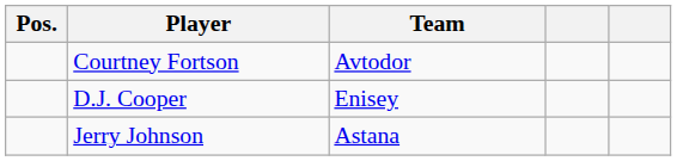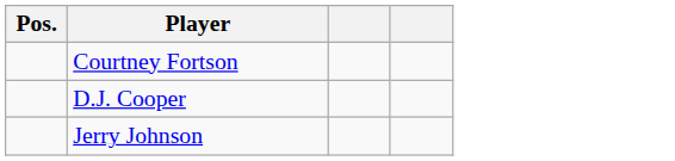- column: Team | Avtodor | Enisey | Astana
